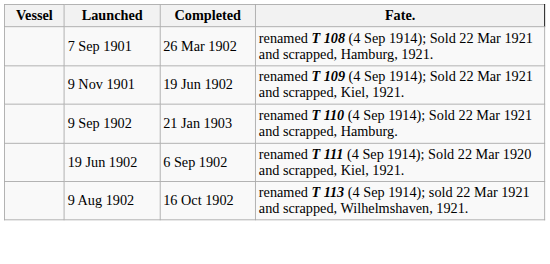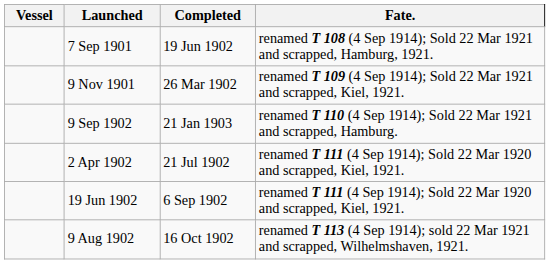7 Sep 1901 | Completed: 26 Mar 1902 -> 19 Jun 1902
9 Nov 1901 | Completed: 19 Jun 1902 -> 26 Mar 1902
+ row: 2 Apr 1902 | 21 Jul 1902 | renamed T 111 (4 Sep 1914); Sold 22 Mar 1920 and scrapped, Kiel, 1921.
